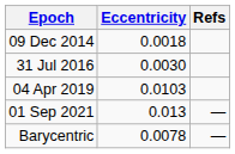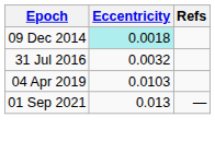09 Dec 2014 | Eccentricity: no background -> paleturquoise background
31 Jul 2016 | Eccentricity: 0.0030 -> 0.0032
- row: Barycentric | 0.0078 | —
